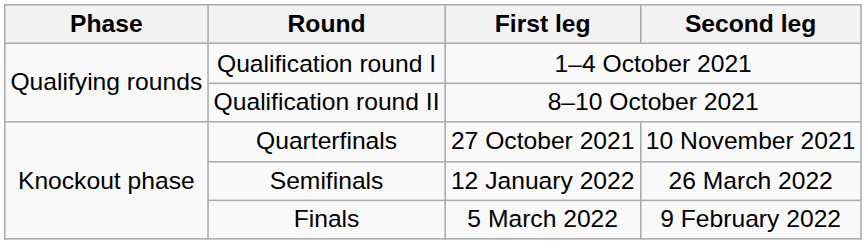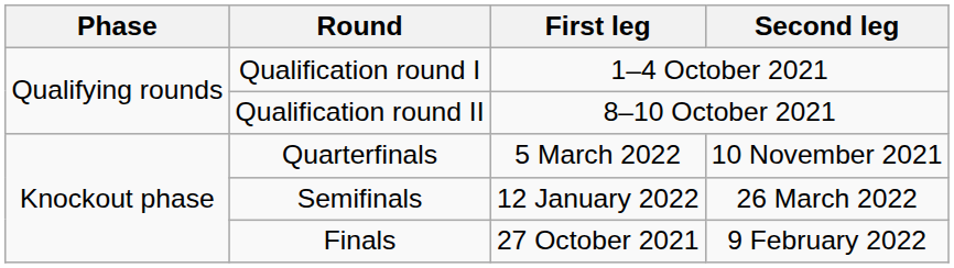Quarterfinals | First leg: 27 October 2021 -> 5 March 2022
Finals | First leg: 5 March 2022 -> 27 October 2021
